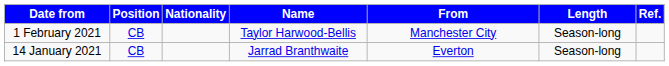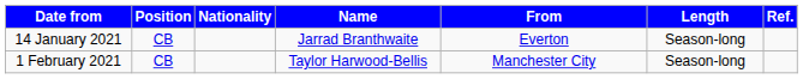rows swapped: 14 January 2021 <-> 1 February 2021
